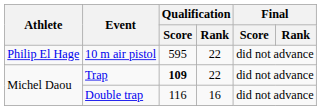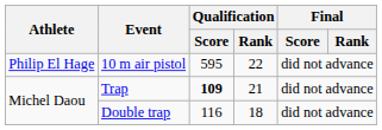Trap | Qualification / Rank: 22 -> 21
Double trap | Qualification / Rank: 16 -> 18
